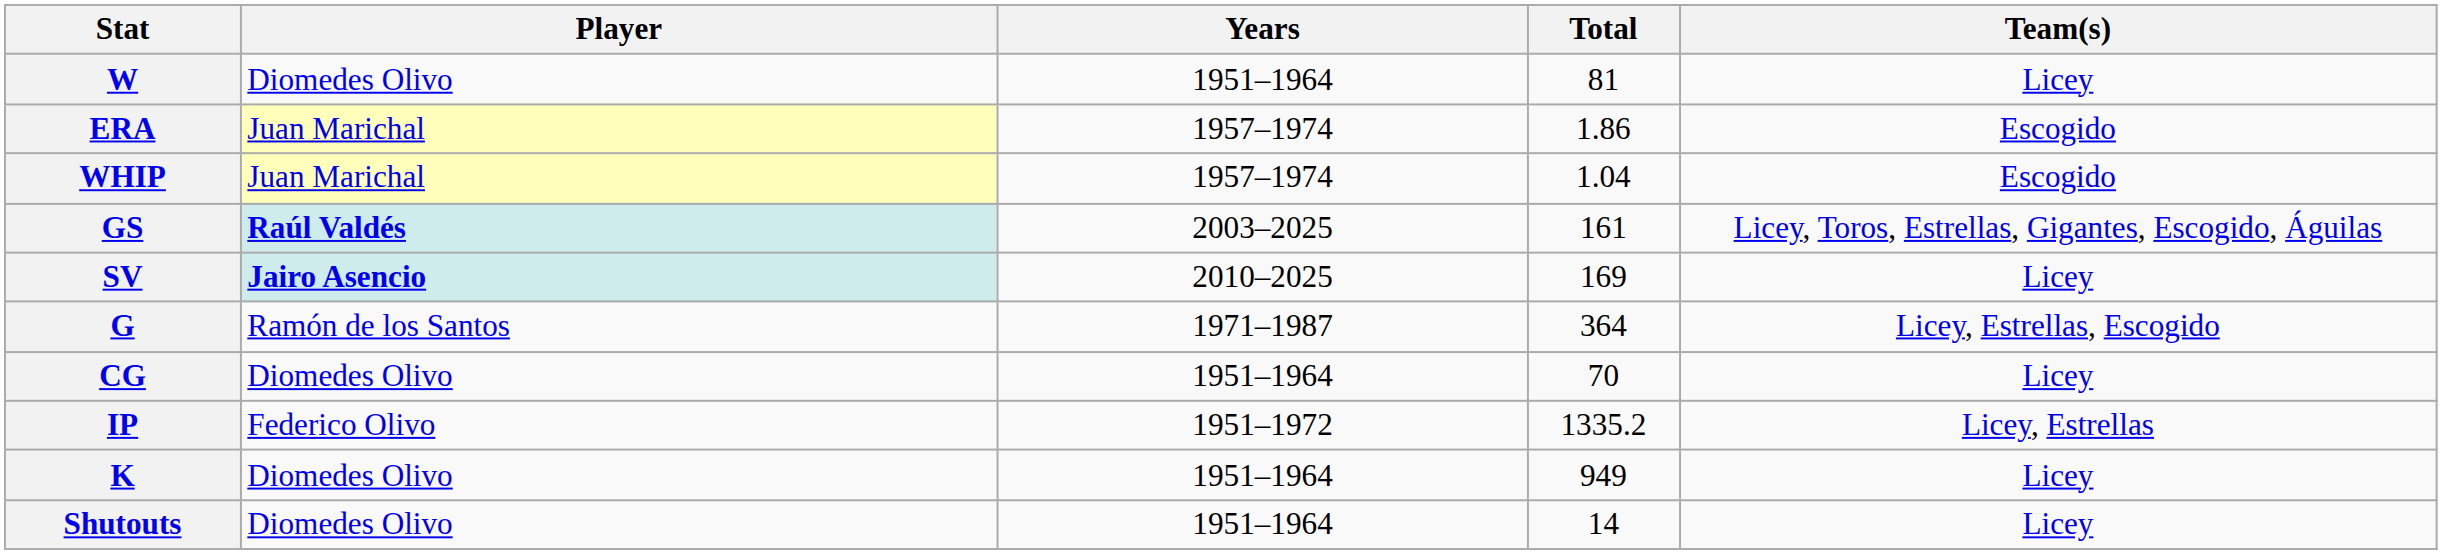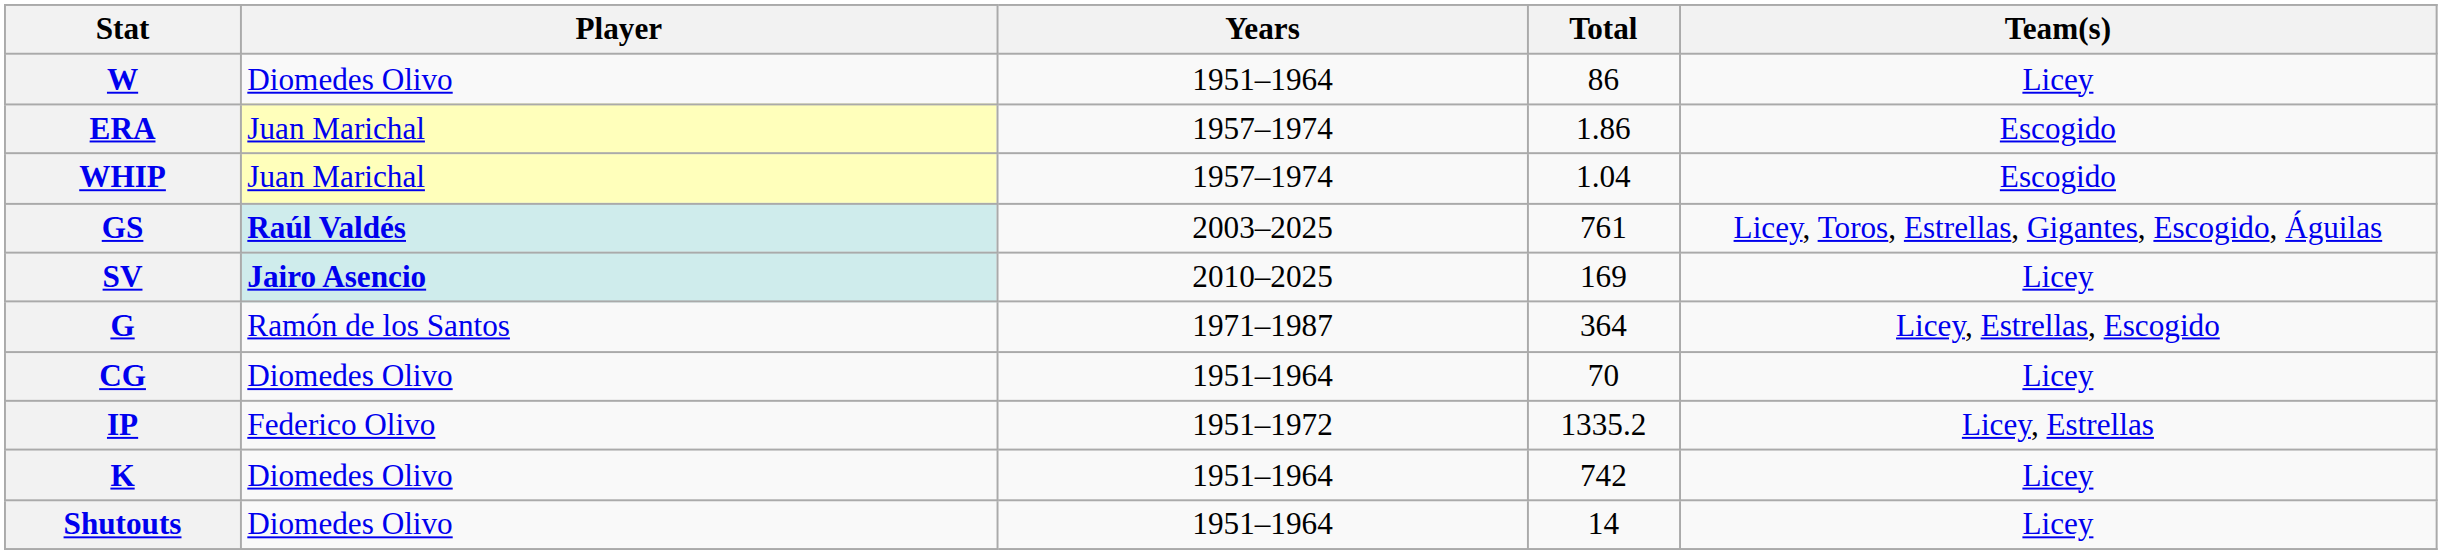W | Total: 81 -> 86
GS | Total: 161 -> 761
K | Total: 949 -> 742
